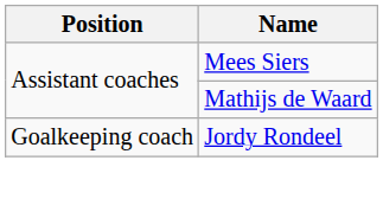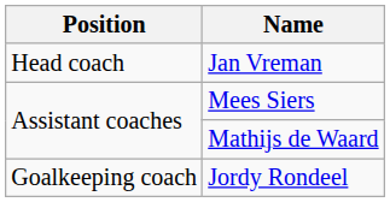+ row: Head coach | Jan Vreman
